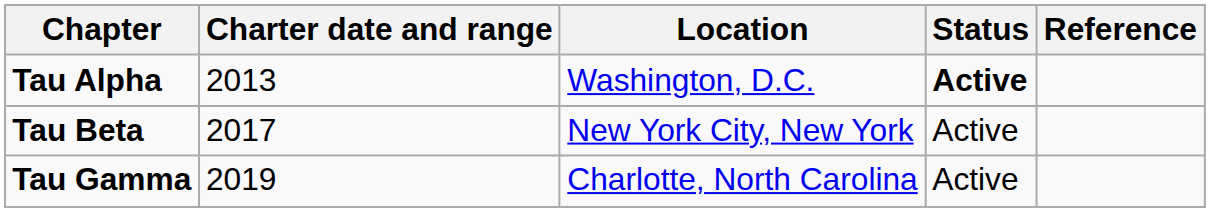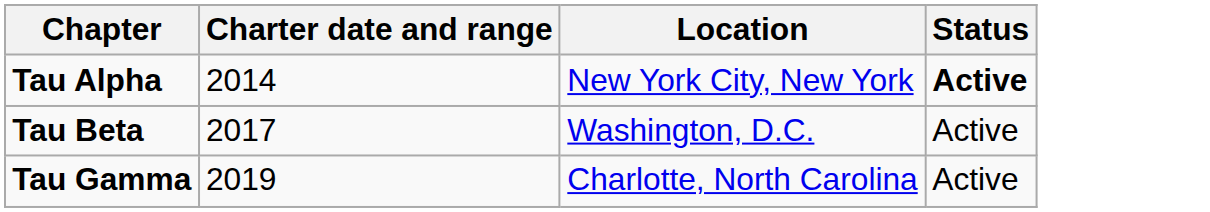- column: Reference
Tau Alpha | Charter date and range: 2013 -> 2014
Tau Alpha | Location: Washington, D.C. -> New York City, New York
Tau Beta | Location: New York City, New York -> Washington, D.C.
